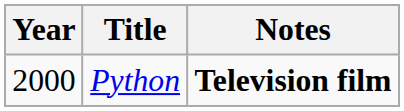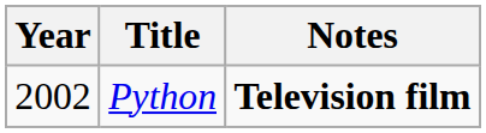Python | Year: 2000 -> 2002
